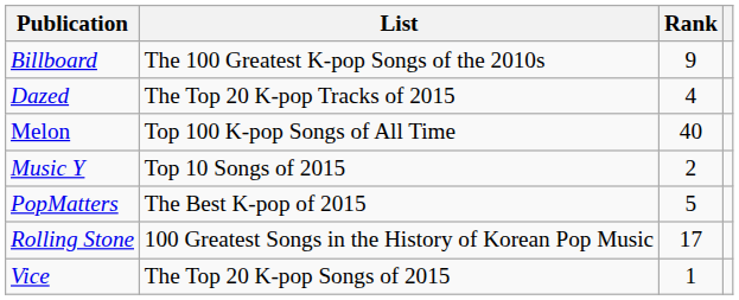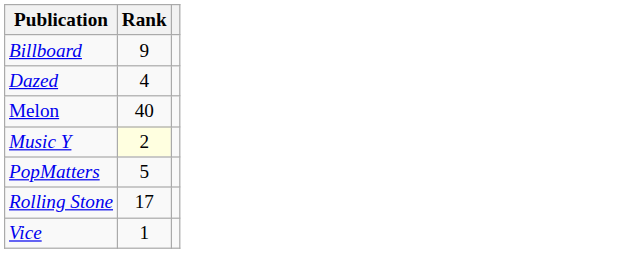- column: List | The 100 Greatest K-pop Songs of the 2010s | The Top 20 K-pop Tracks of 2015 | Top 100 K-pop Songs of All Time | Top 10 Songs of 2015 | The Best K-pop of 2015 | 100 Greatest Songs in the History of Korean Pop Music | The Top 20 K-pop Songs of 2015
Music Y | Rank: no background -> lightyellow background
